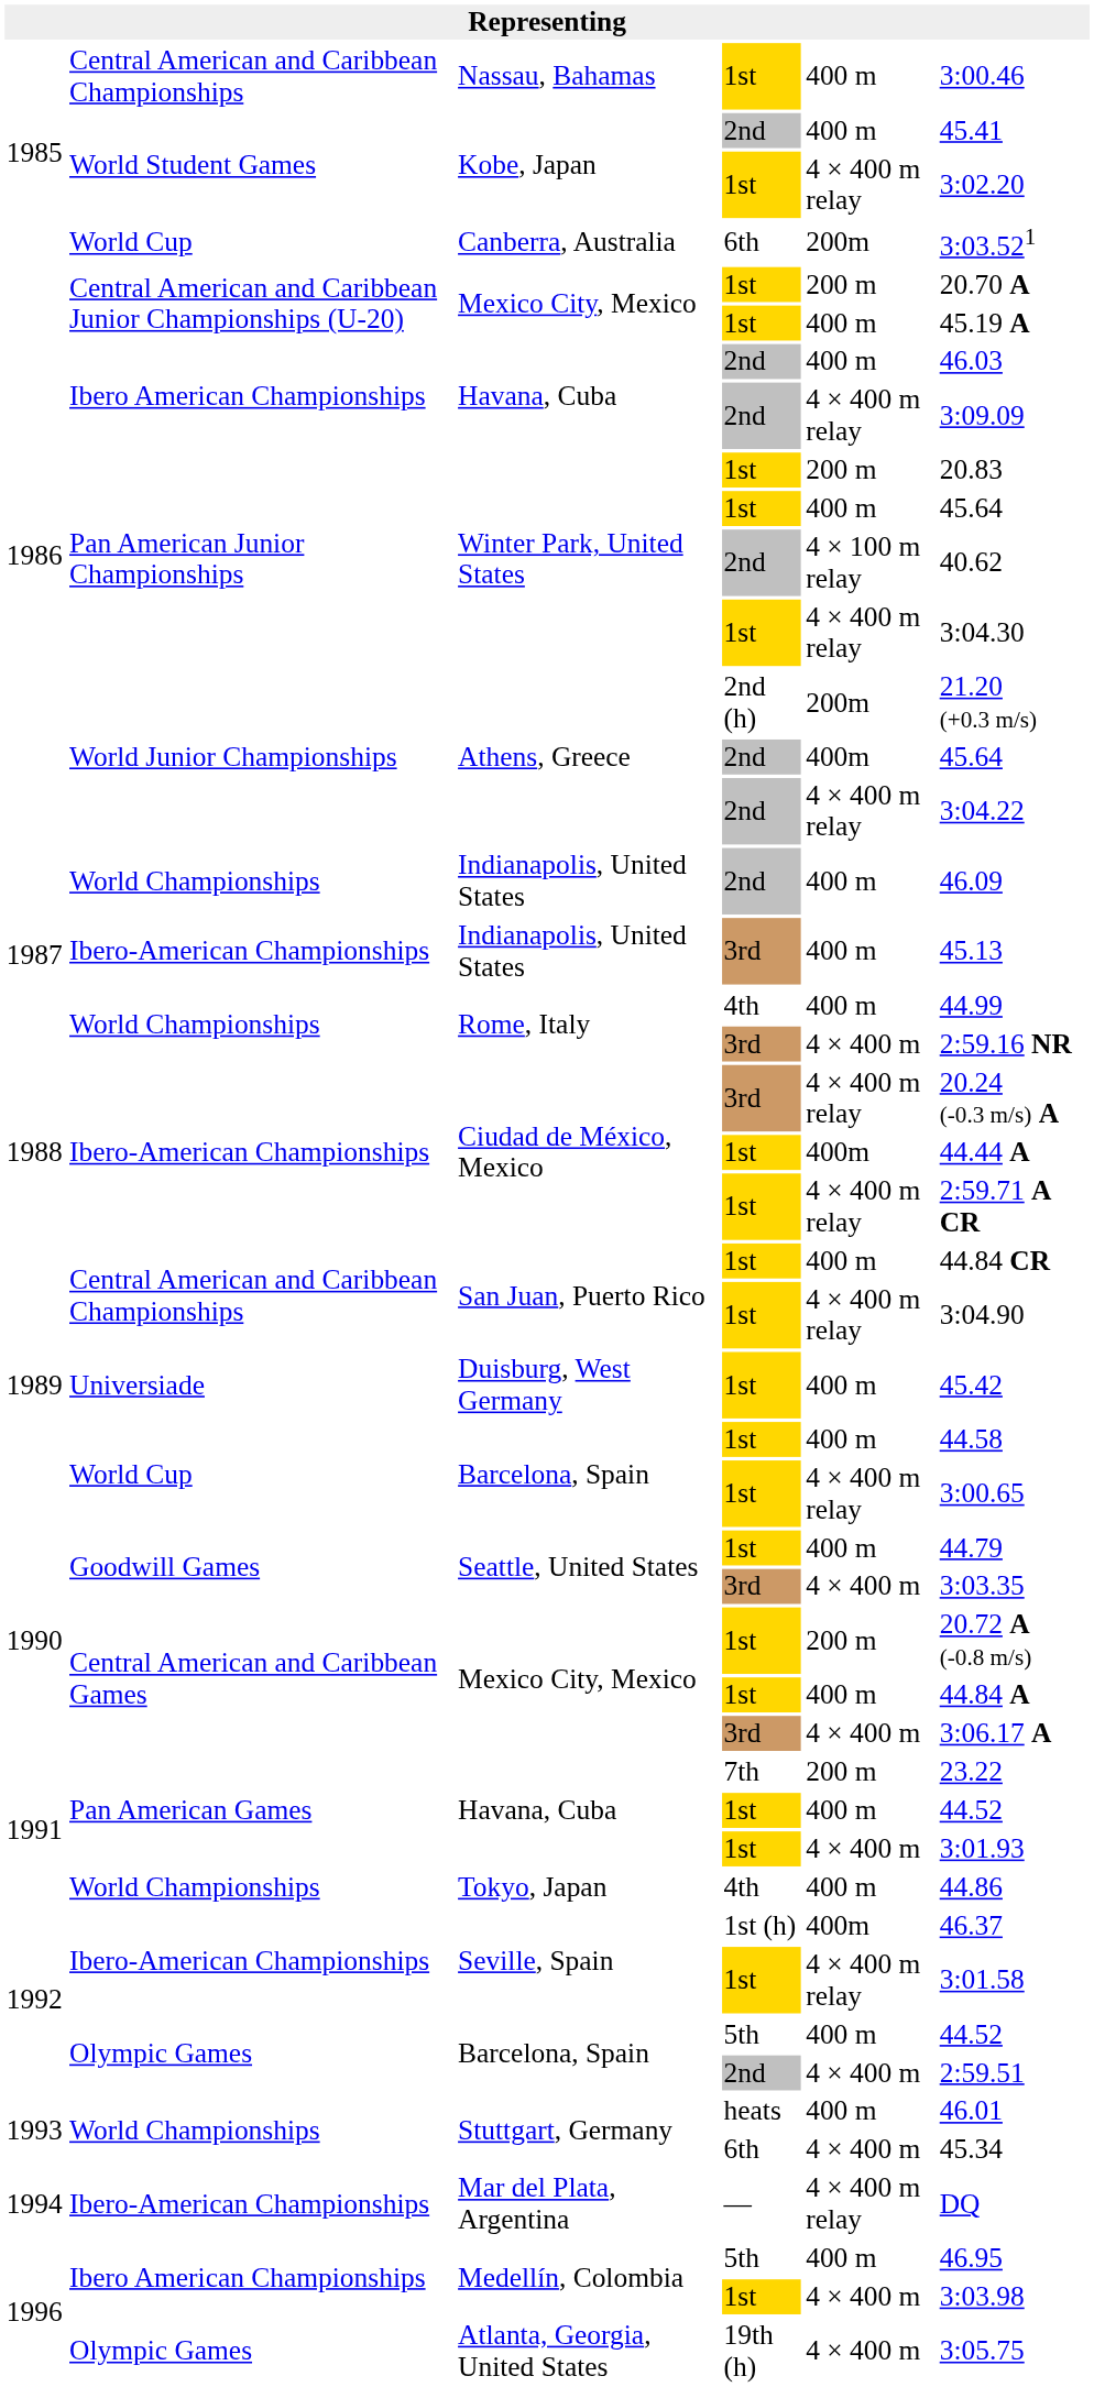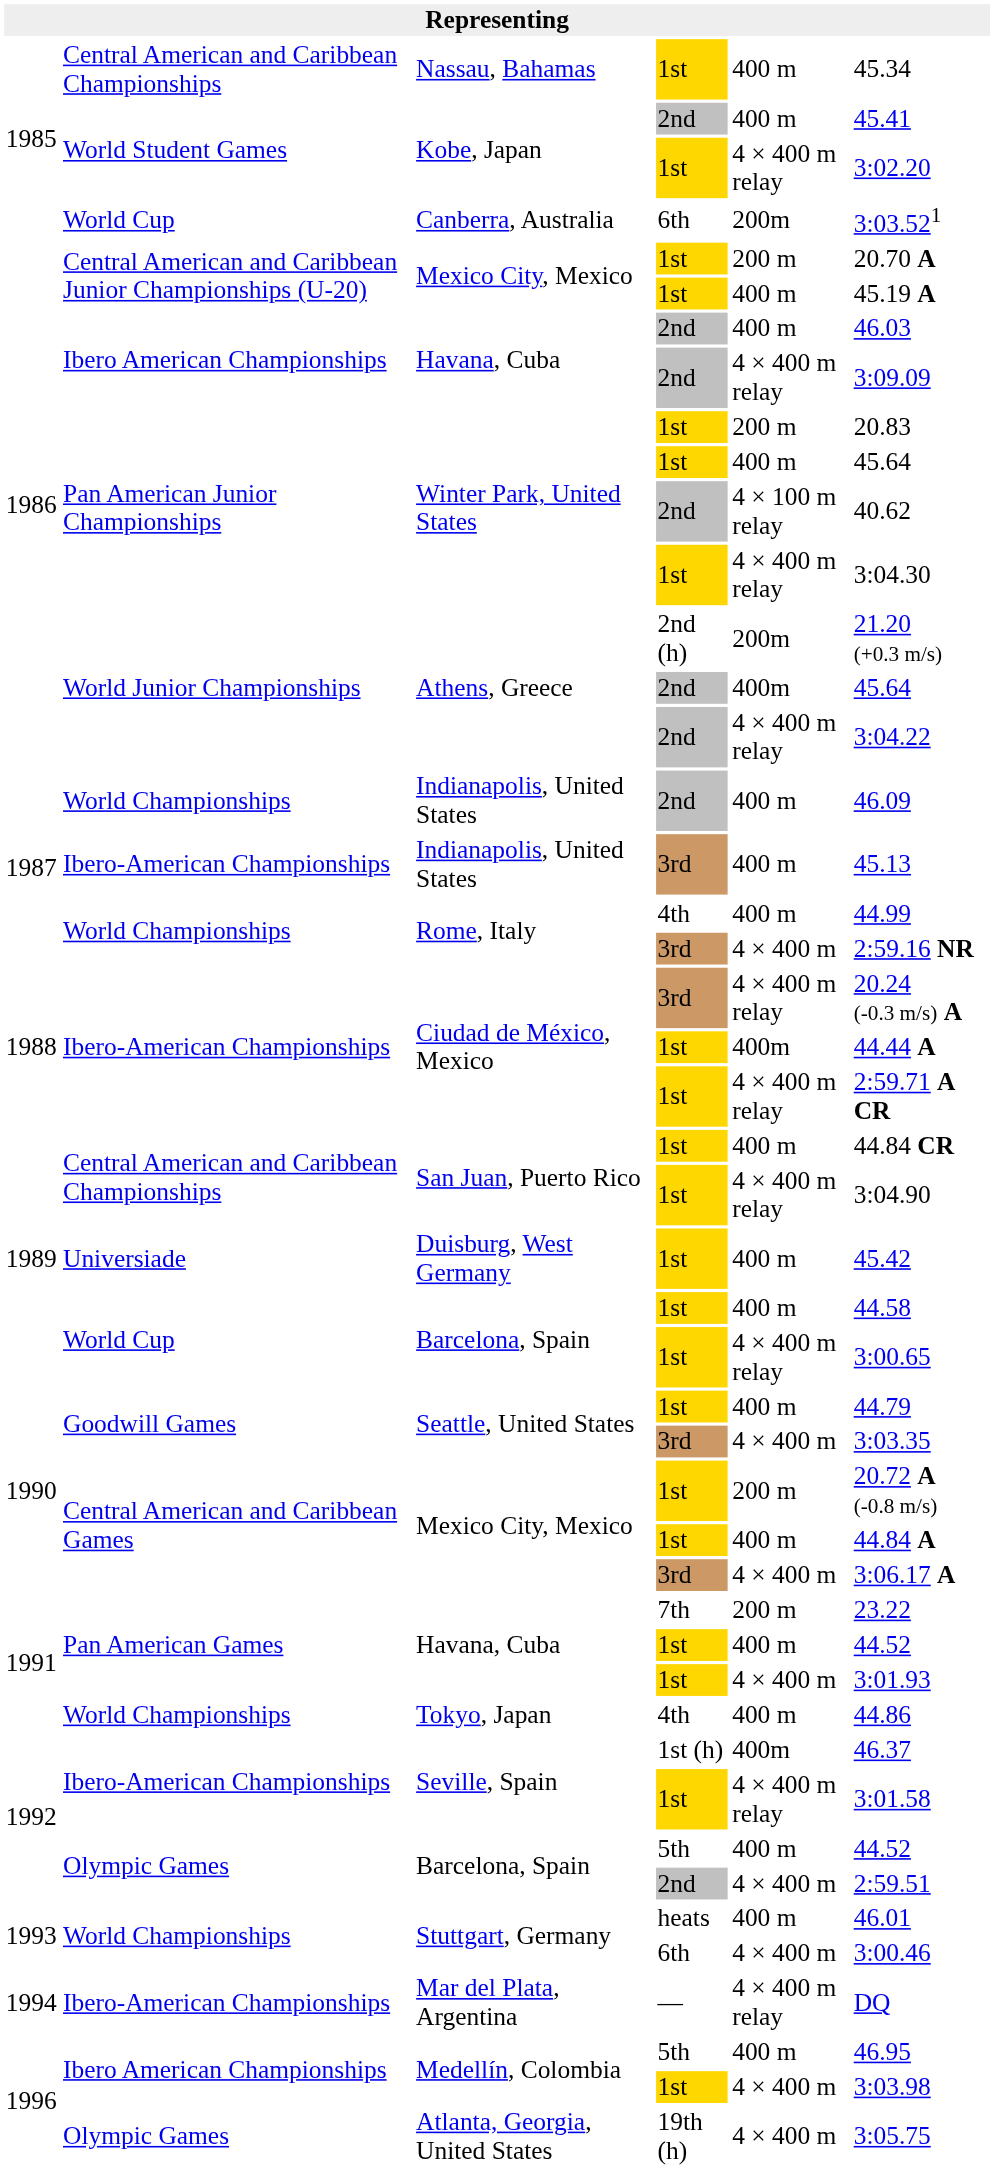Nassau, Bahamas | column 6: 3:00.46 -> 45.34
Stuttgart, Germany / 6th | column 6: 45.34 -> 3:00.46
